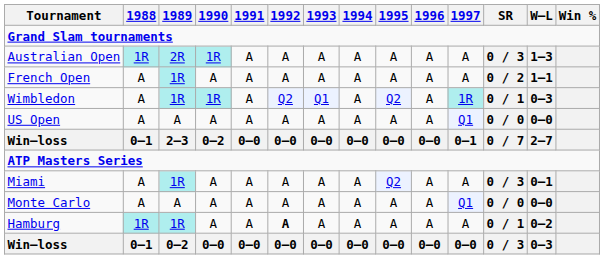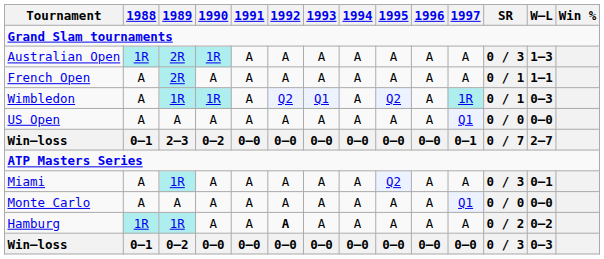French Open | 1989: 1R -> 2R
French Open | SR: 0 / 2 -> 0 / 1
Hamburg | SR: 0 / 1 -> 0 / 2
